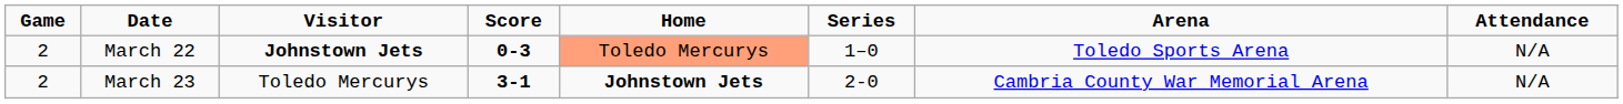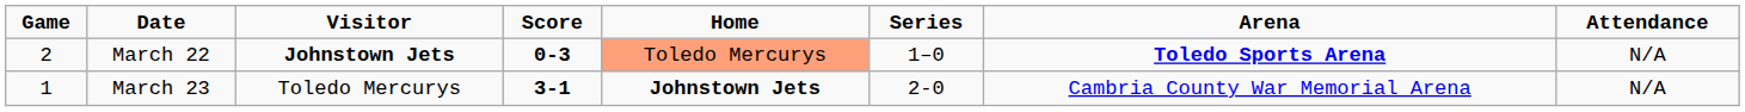March 22 | Arena: normal -> bold
March 23 | Game: 2 -> 1
